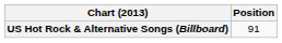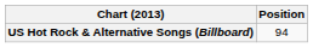US Hot Rock & Alternative Songs (Billboard) | Position: 91 -> 94
